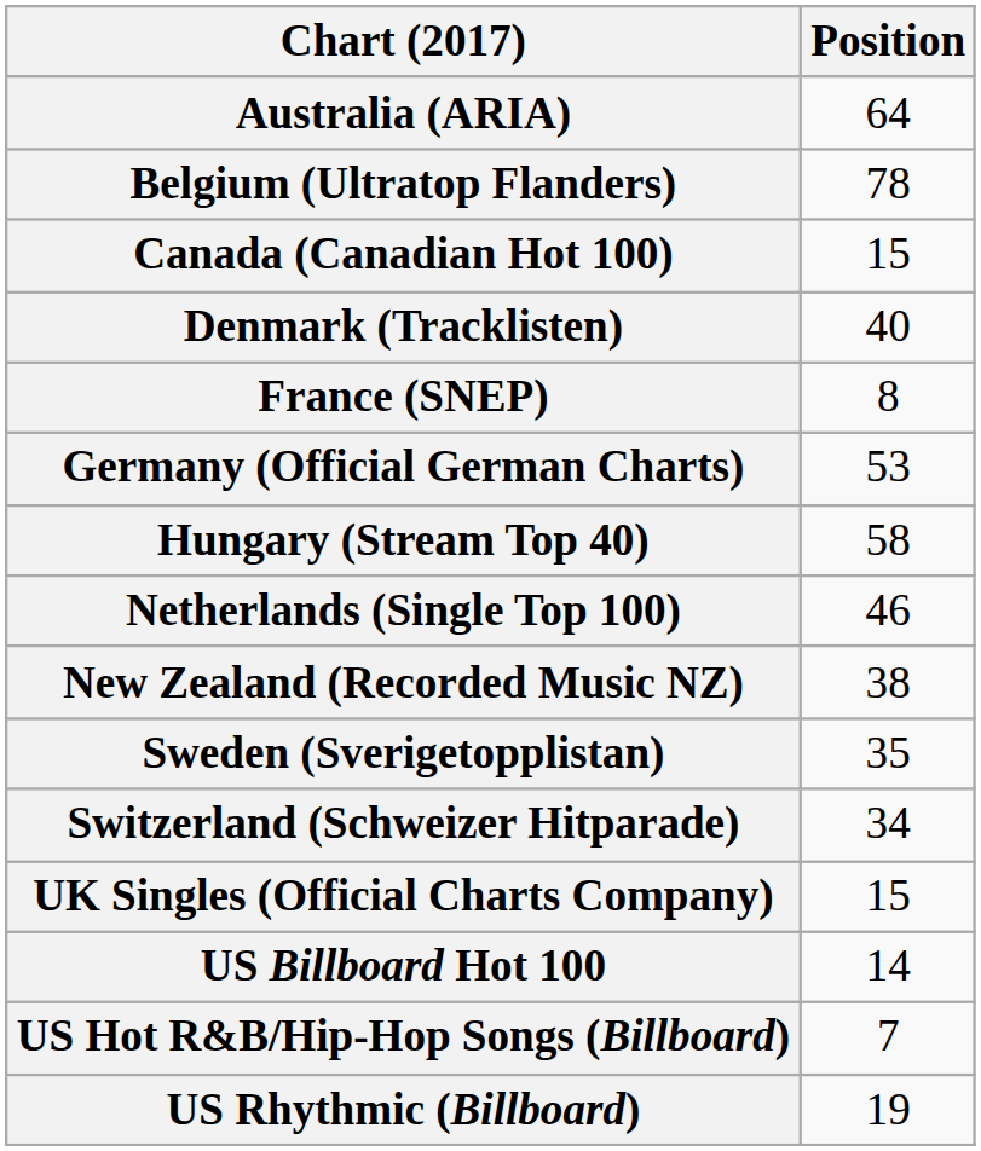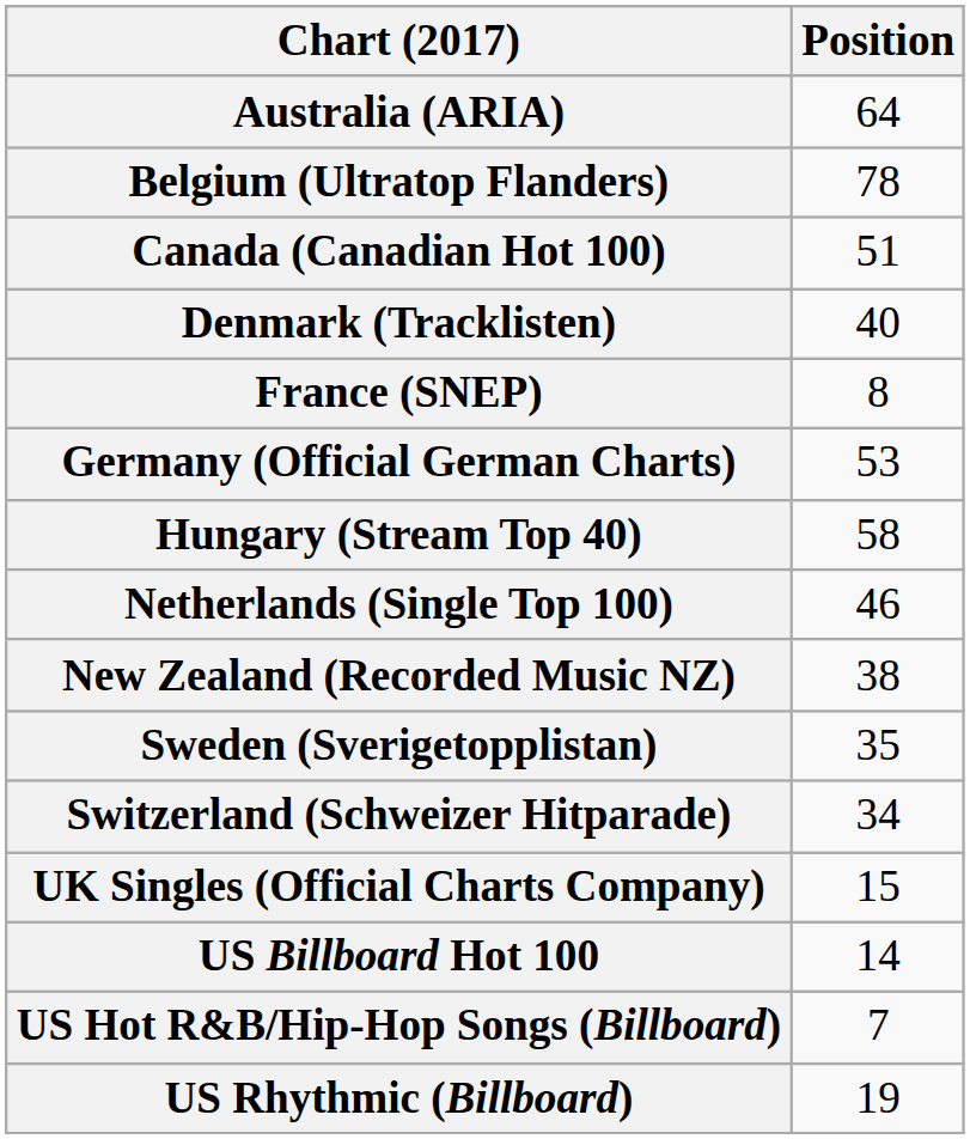Canada (Canadian Hot 100) | Position: 15 -> 51
